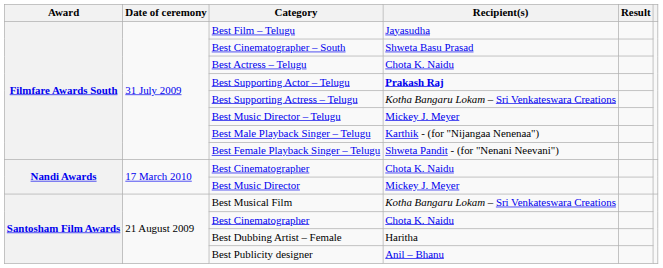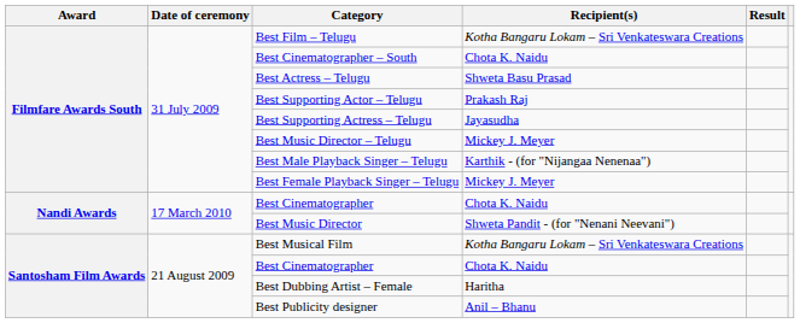Best Film – Telugu | Recipient(s): Jayasudha -> Kotha Bangaru Lokam – Sri Venkateswara Creations
Best Cinematographer – South | Recipient(s): Shweta Basu Prasad -> Chota K. Naidu
Best Actress – Telugu | Recipient(s): Chota K. Naidu -> Shweta Basu Prasad
Best Supporting Actor – Telugu | Recipient(s): bold -> normal
Best Supporting Actress – Telugu | Recipient(s): Kotha Bangaru Lokam – Sri Venkateswara Creations -> Jayasudha
Best Female Playback Singer – Telugu | Recipient(s): Shweta Pandit - (for "Nenani Neevani") -> Mickey J. Meyer
Best Music Director | Recipient(s): Mickey J. Meyer -> Shweta Pandit - (for "Nenani Neevani")
